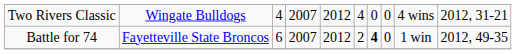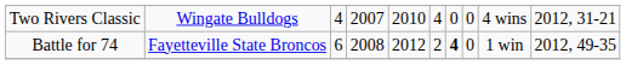Two Rivers Classic | column 5: 2012 -> 2010
Battle for 74 | column 4: 2007 -> 2008
